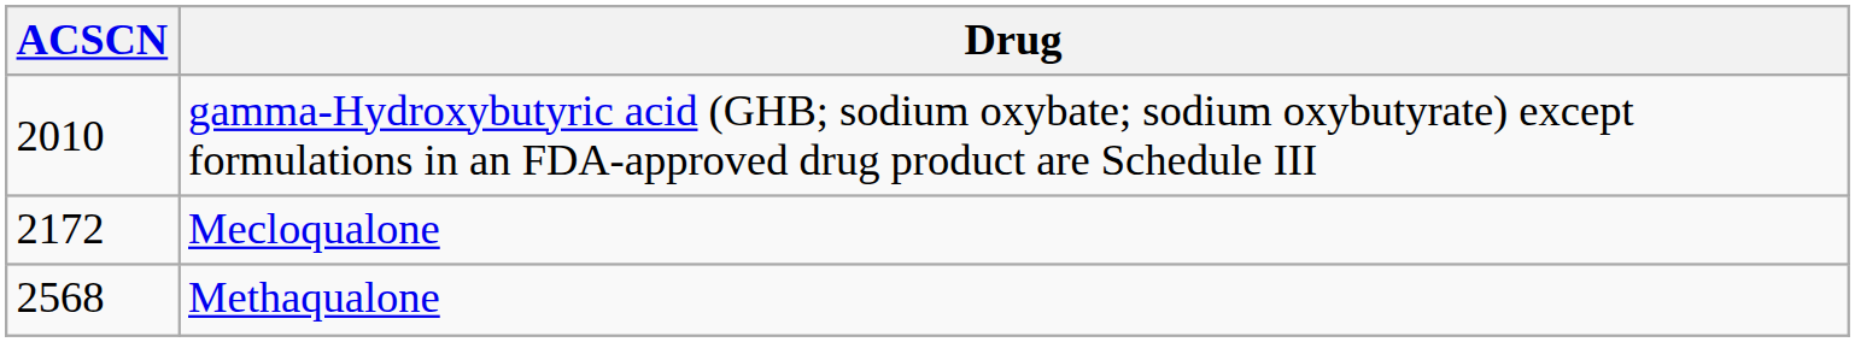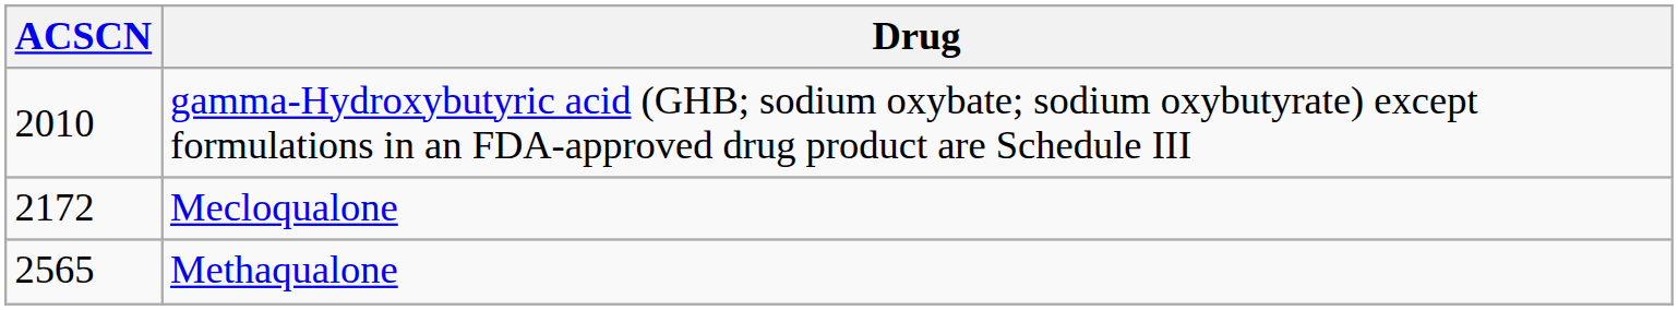Methaqualone | ACSCN: 2568 -> 2565
